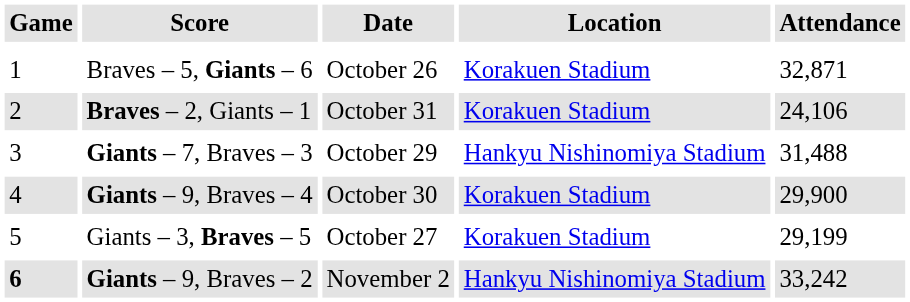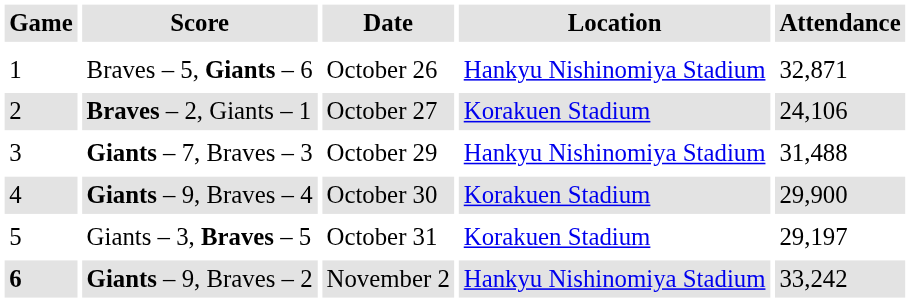Braves – 5, Giants – 6 | Location: Korakuen Stadium -> Hankyu Nishinomiya Stadium
Braves – 2, Giants – 1 | Date: October 31 -> October 27
Giants – 3, Braves – 5 | Date: October 27 -> October 31
Giants – 3, Braves – 5 | Attendance: 29,199 -> 29,197
